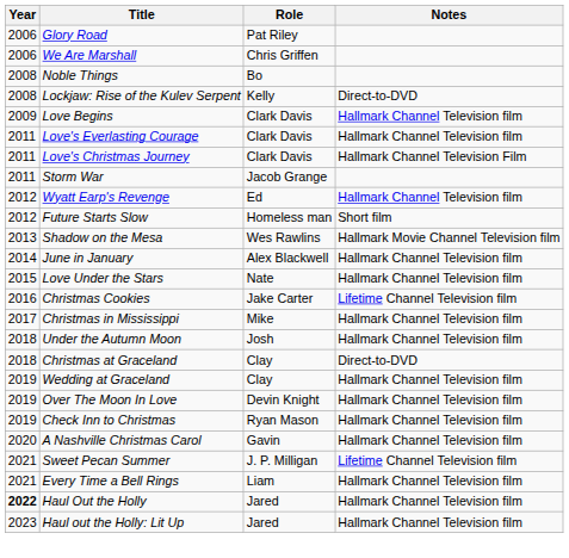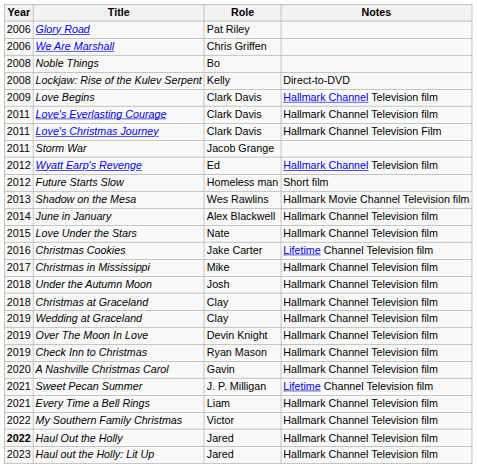Christmas at Graceland | Notes: Direct-to-DVD -> Hallmark Channel Television film
+ row: 2022 | My Southern Family Christmas | Victor | Hallmark Channel Television film
